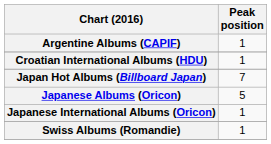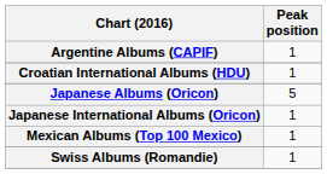- row: Japan Hot Albums (Billboard Japan) | 7
+ row: Mexican Albums (Top 100 Mexico) | 1
